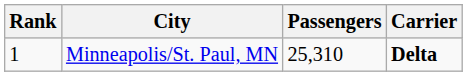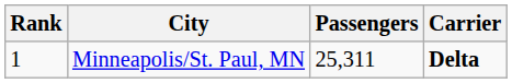Minneapolis/St. Paul, MN | Passengers: 25,310 -> 25,311
